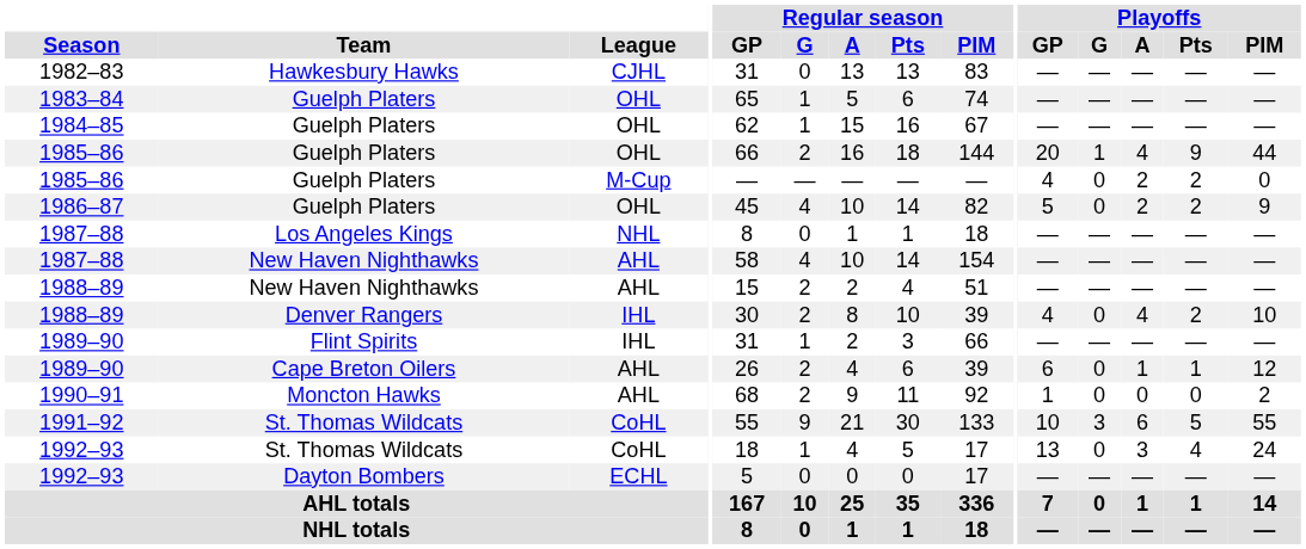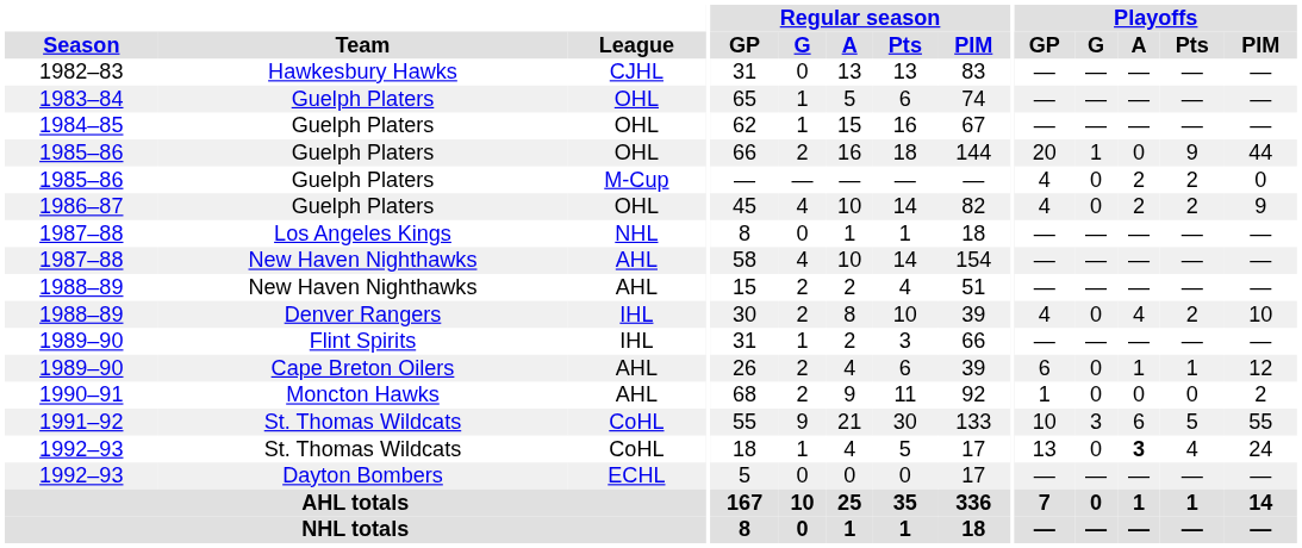1985–86 / OHL | Playoffs / A: 4 -> 0
1986–87 | Playoffs / GP: 5 -> 4
1992–93 / CoHL | Playoffs / A: normal -> bold
